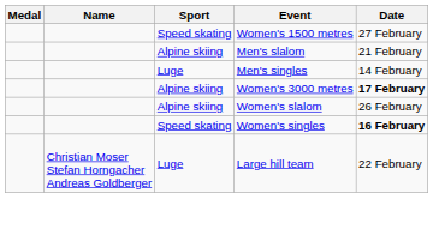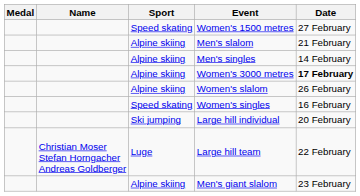Men's singles | Sport: Luge -> Alpine skiing
Women's singles | Date: bold -> normal
+ row: Ski jumping | Large hill individual | 20 February
+ row: Alpine skiing | Men's giant slalom | 23 February
